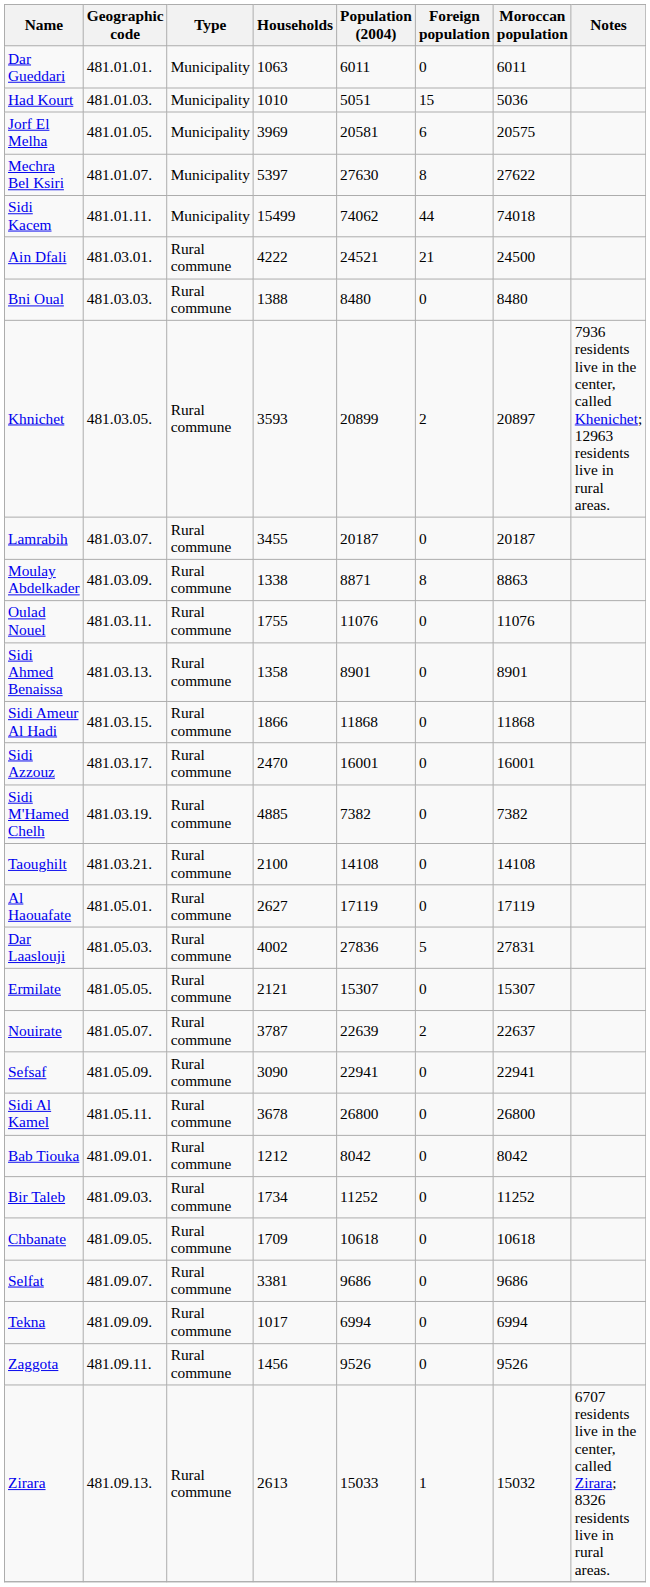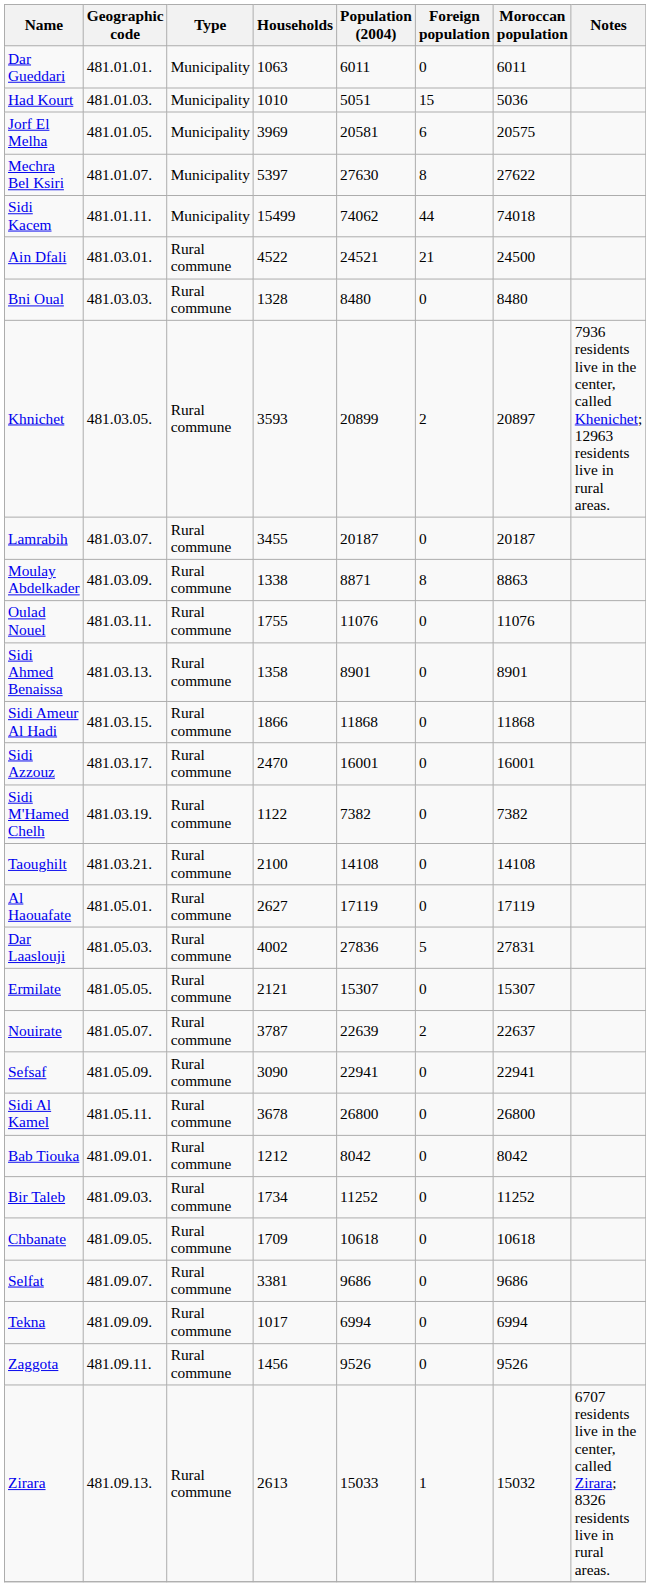Ain Dfali | Households: 4222 -> 4522
Bni Oual | Households: 1388 -> 1328
Sidi M'Hamed Chelh | Households: 4885 -> 1122
